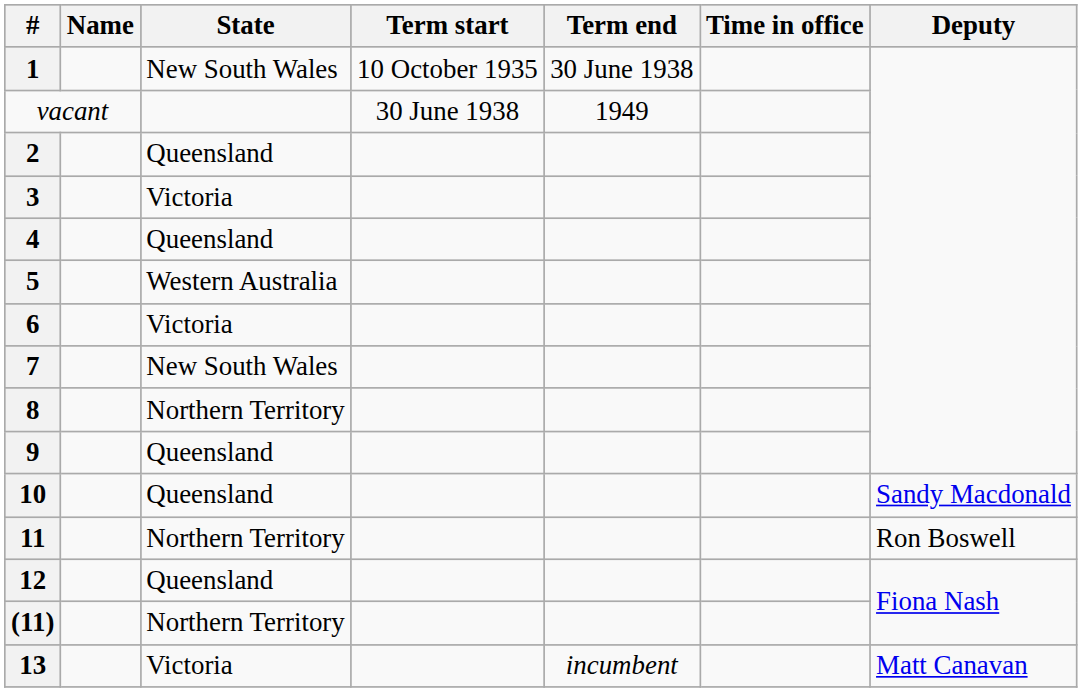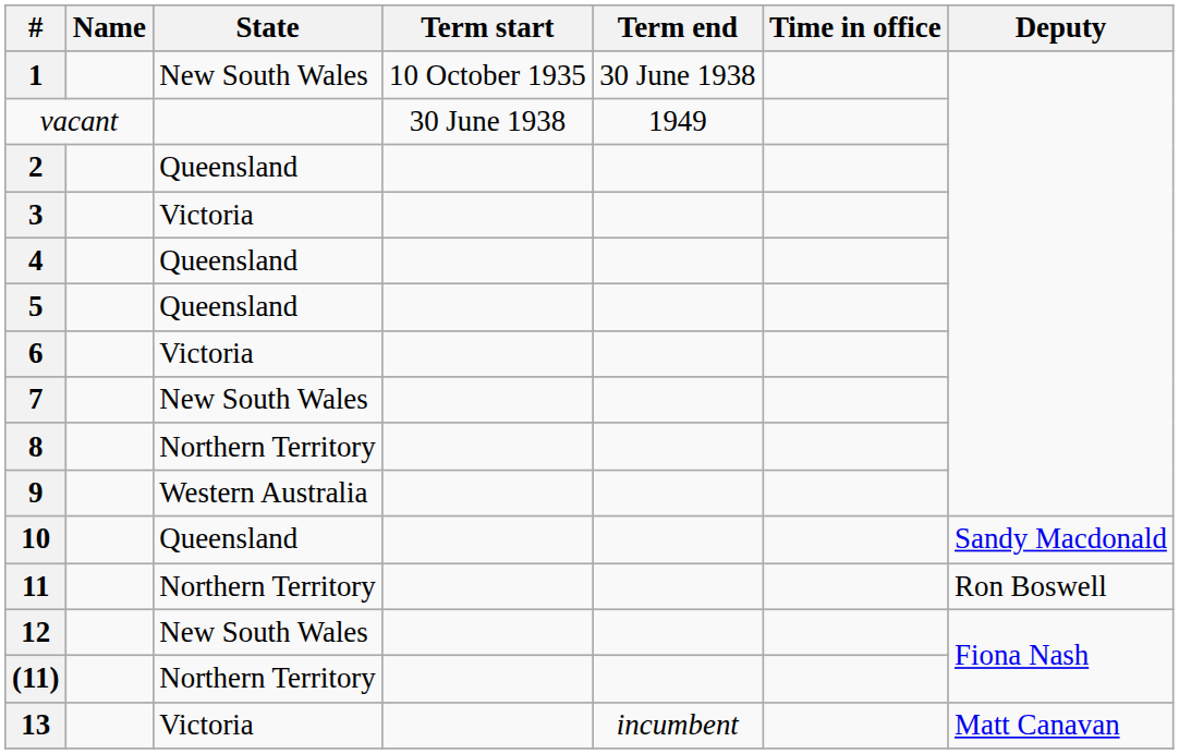5 | State: Western Australia -> Queensland
9 | State: Queensland -> Western Australia
12 | State: Queensland -> New South Wales
